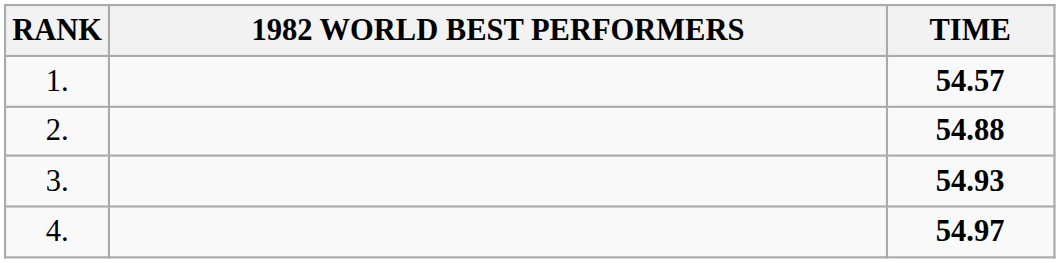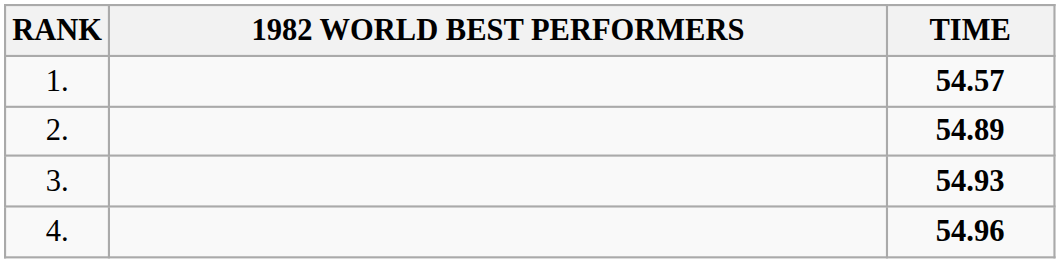2. | TIME: 54.88 -> 54.89
4. | TIME: 54.97 -> 54.96
